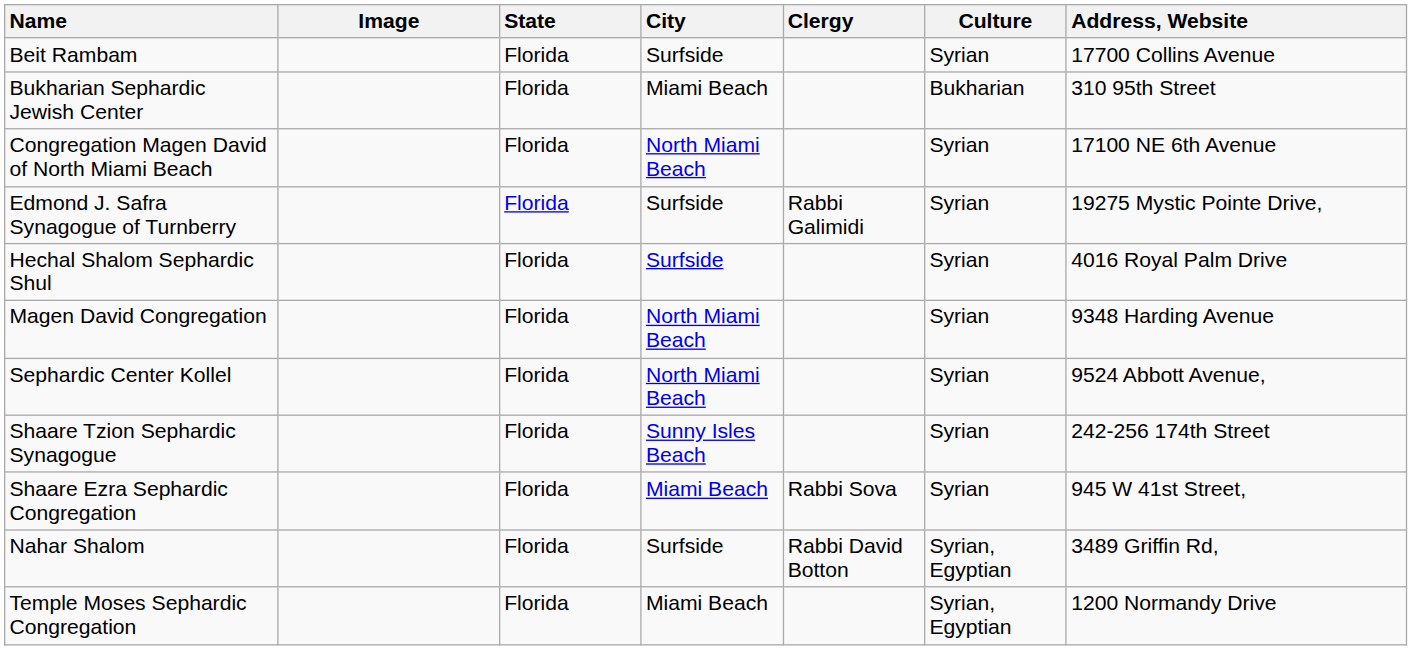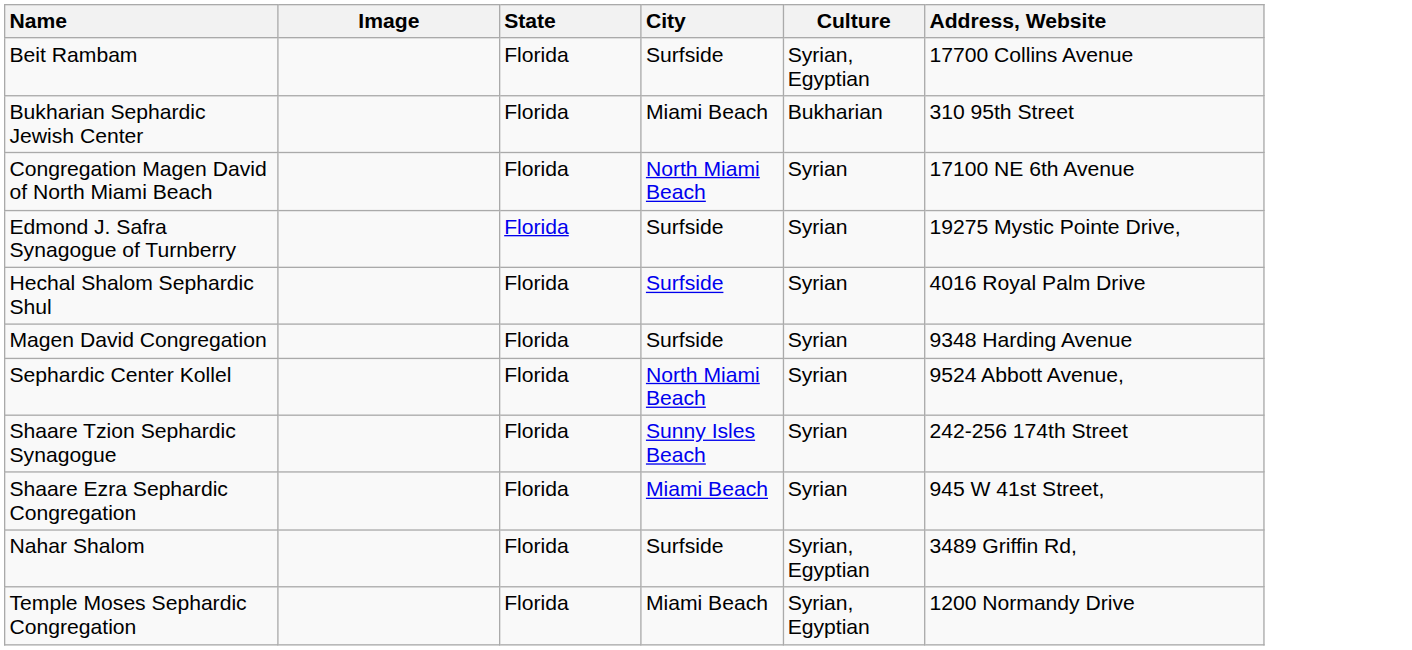- column: Clergy | Rabbi Galimidi | Rabbi Sova | Rabbi David Botton
Beit Rambam | Culture: Syrian -> Syrian, Egyptian
Magen David Congregation | City: North Miami Beach -> Surfside
